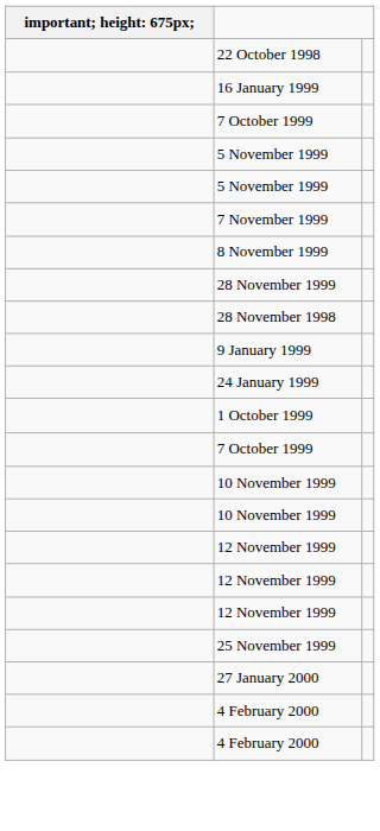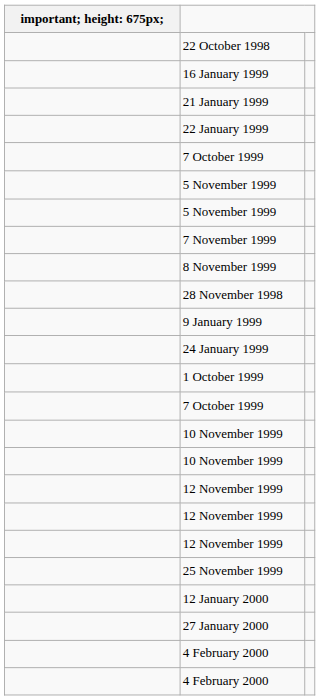+ row: 21 January 1999
+ row: 22 January 1999
- row: 28 November 1999
+ row: 12 January 2000
